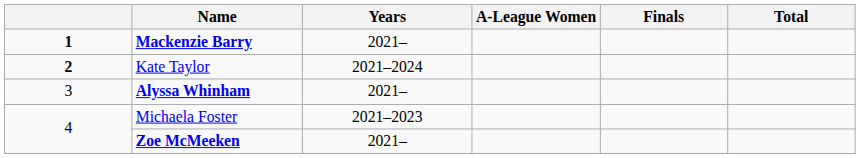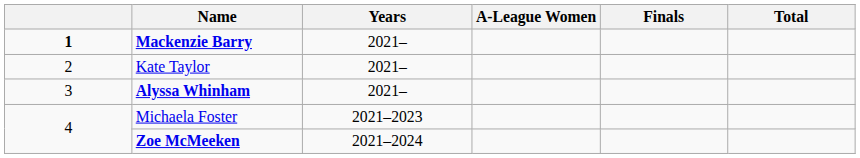Kate Taylor | column 1: bold -> normal
Kate Taylor | Years: 2021–2024 -> 2021–
Zoe McMeeken | Years: 2021– -> 2021–2024
